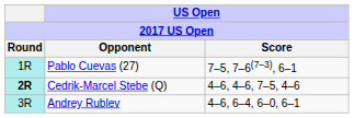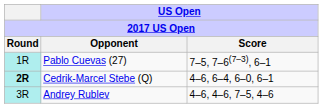Cedrik-Marcel Stebe (Q) | US Open / Score: 4–6, 4–6, 7–5, 4–6 -> 4–6, 6–4, 6–0, 6–1
Andrey Rublev | US Open / Score: 4–6, 6–4, 6–0, 6–1 -> 4–6, 4–6, 7–5, 4–6
